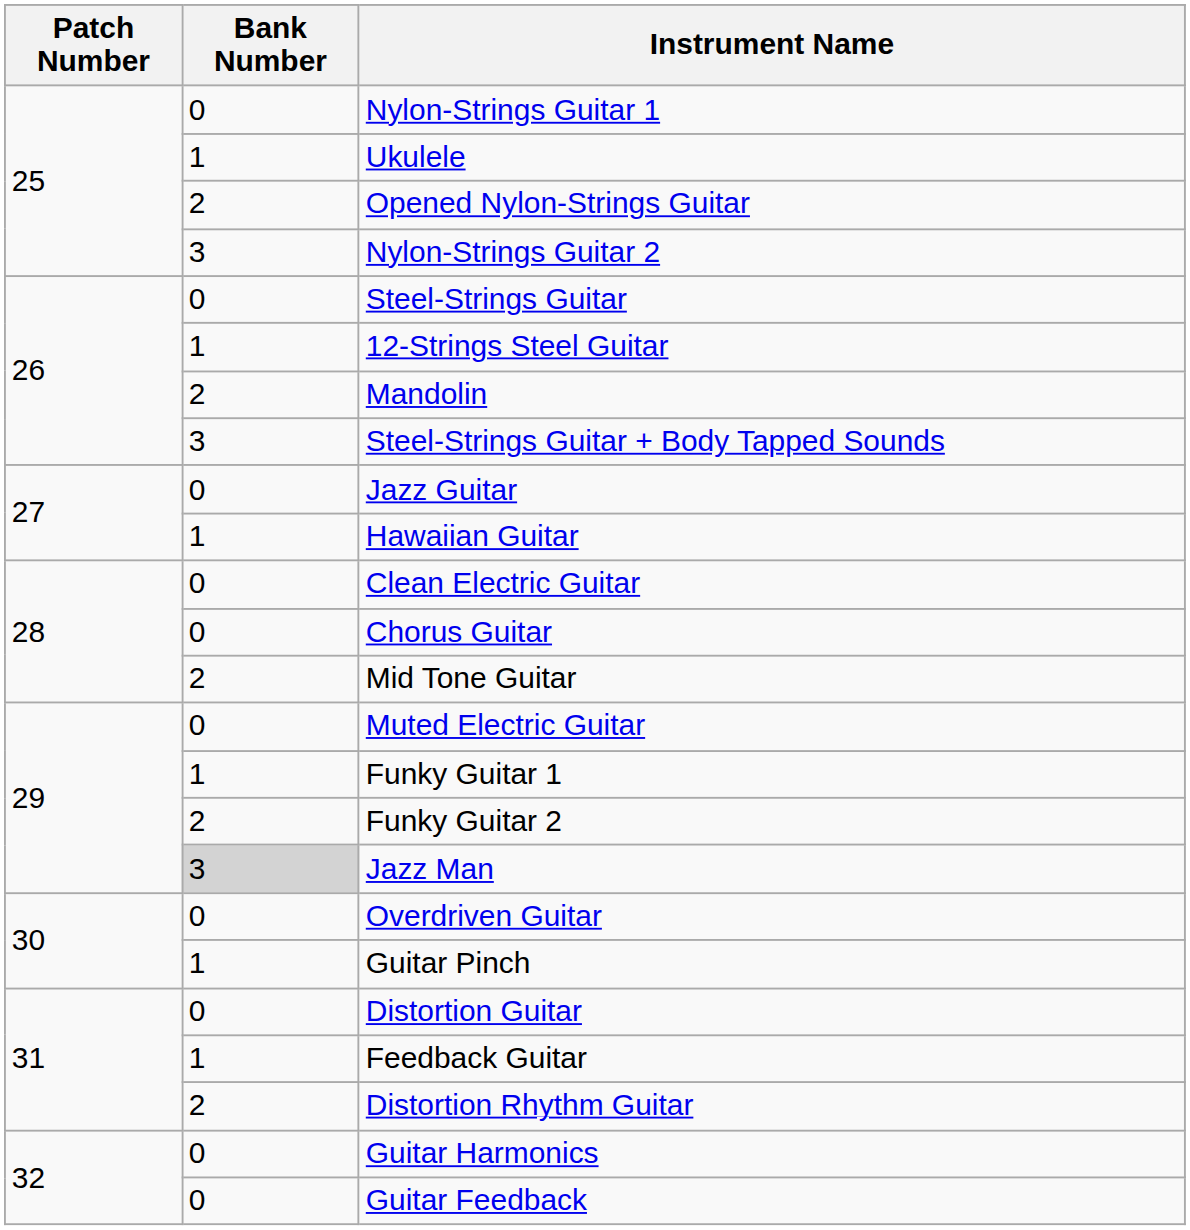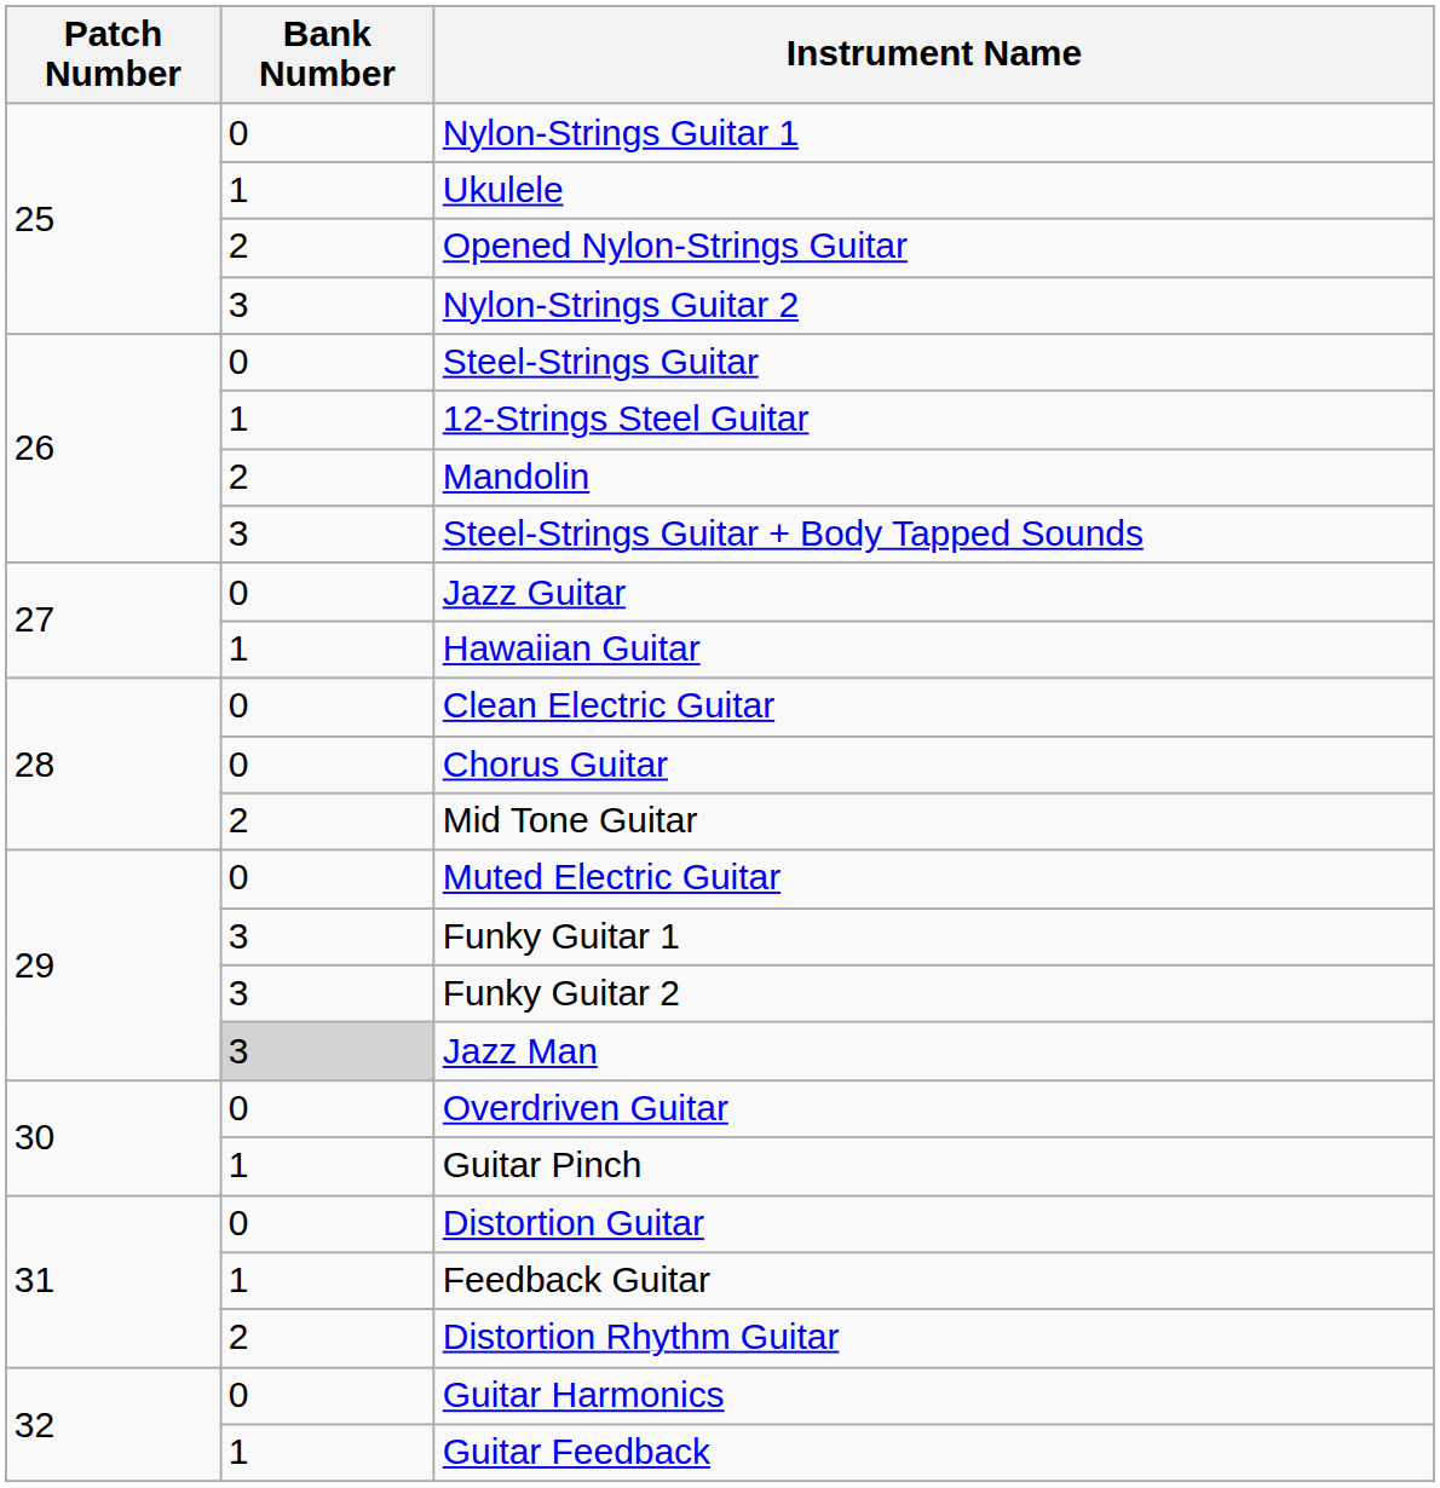Funky Guitar 1 | Bank Number: 1 -> 3
Funky Guitar 2 | Bank Number: 2 -> 3
Guitar Feedback | Bank Number: 0 -> 1
